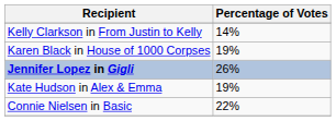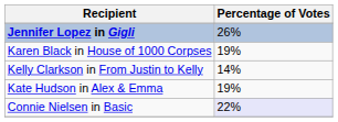rows swapped: Jennifer Lopez in Gigli <-> Kelly Clarkson in From Justin to Kelly
Connie Nielsen in Basic | Percentage of Votes: no background -> lavender background
